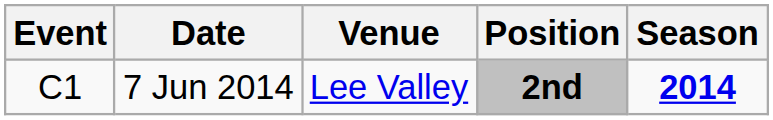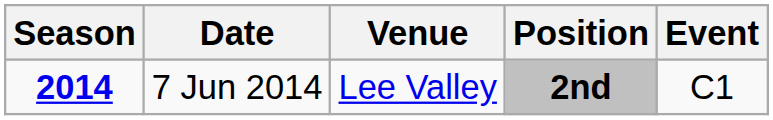columns swapped: Season <-> Event
